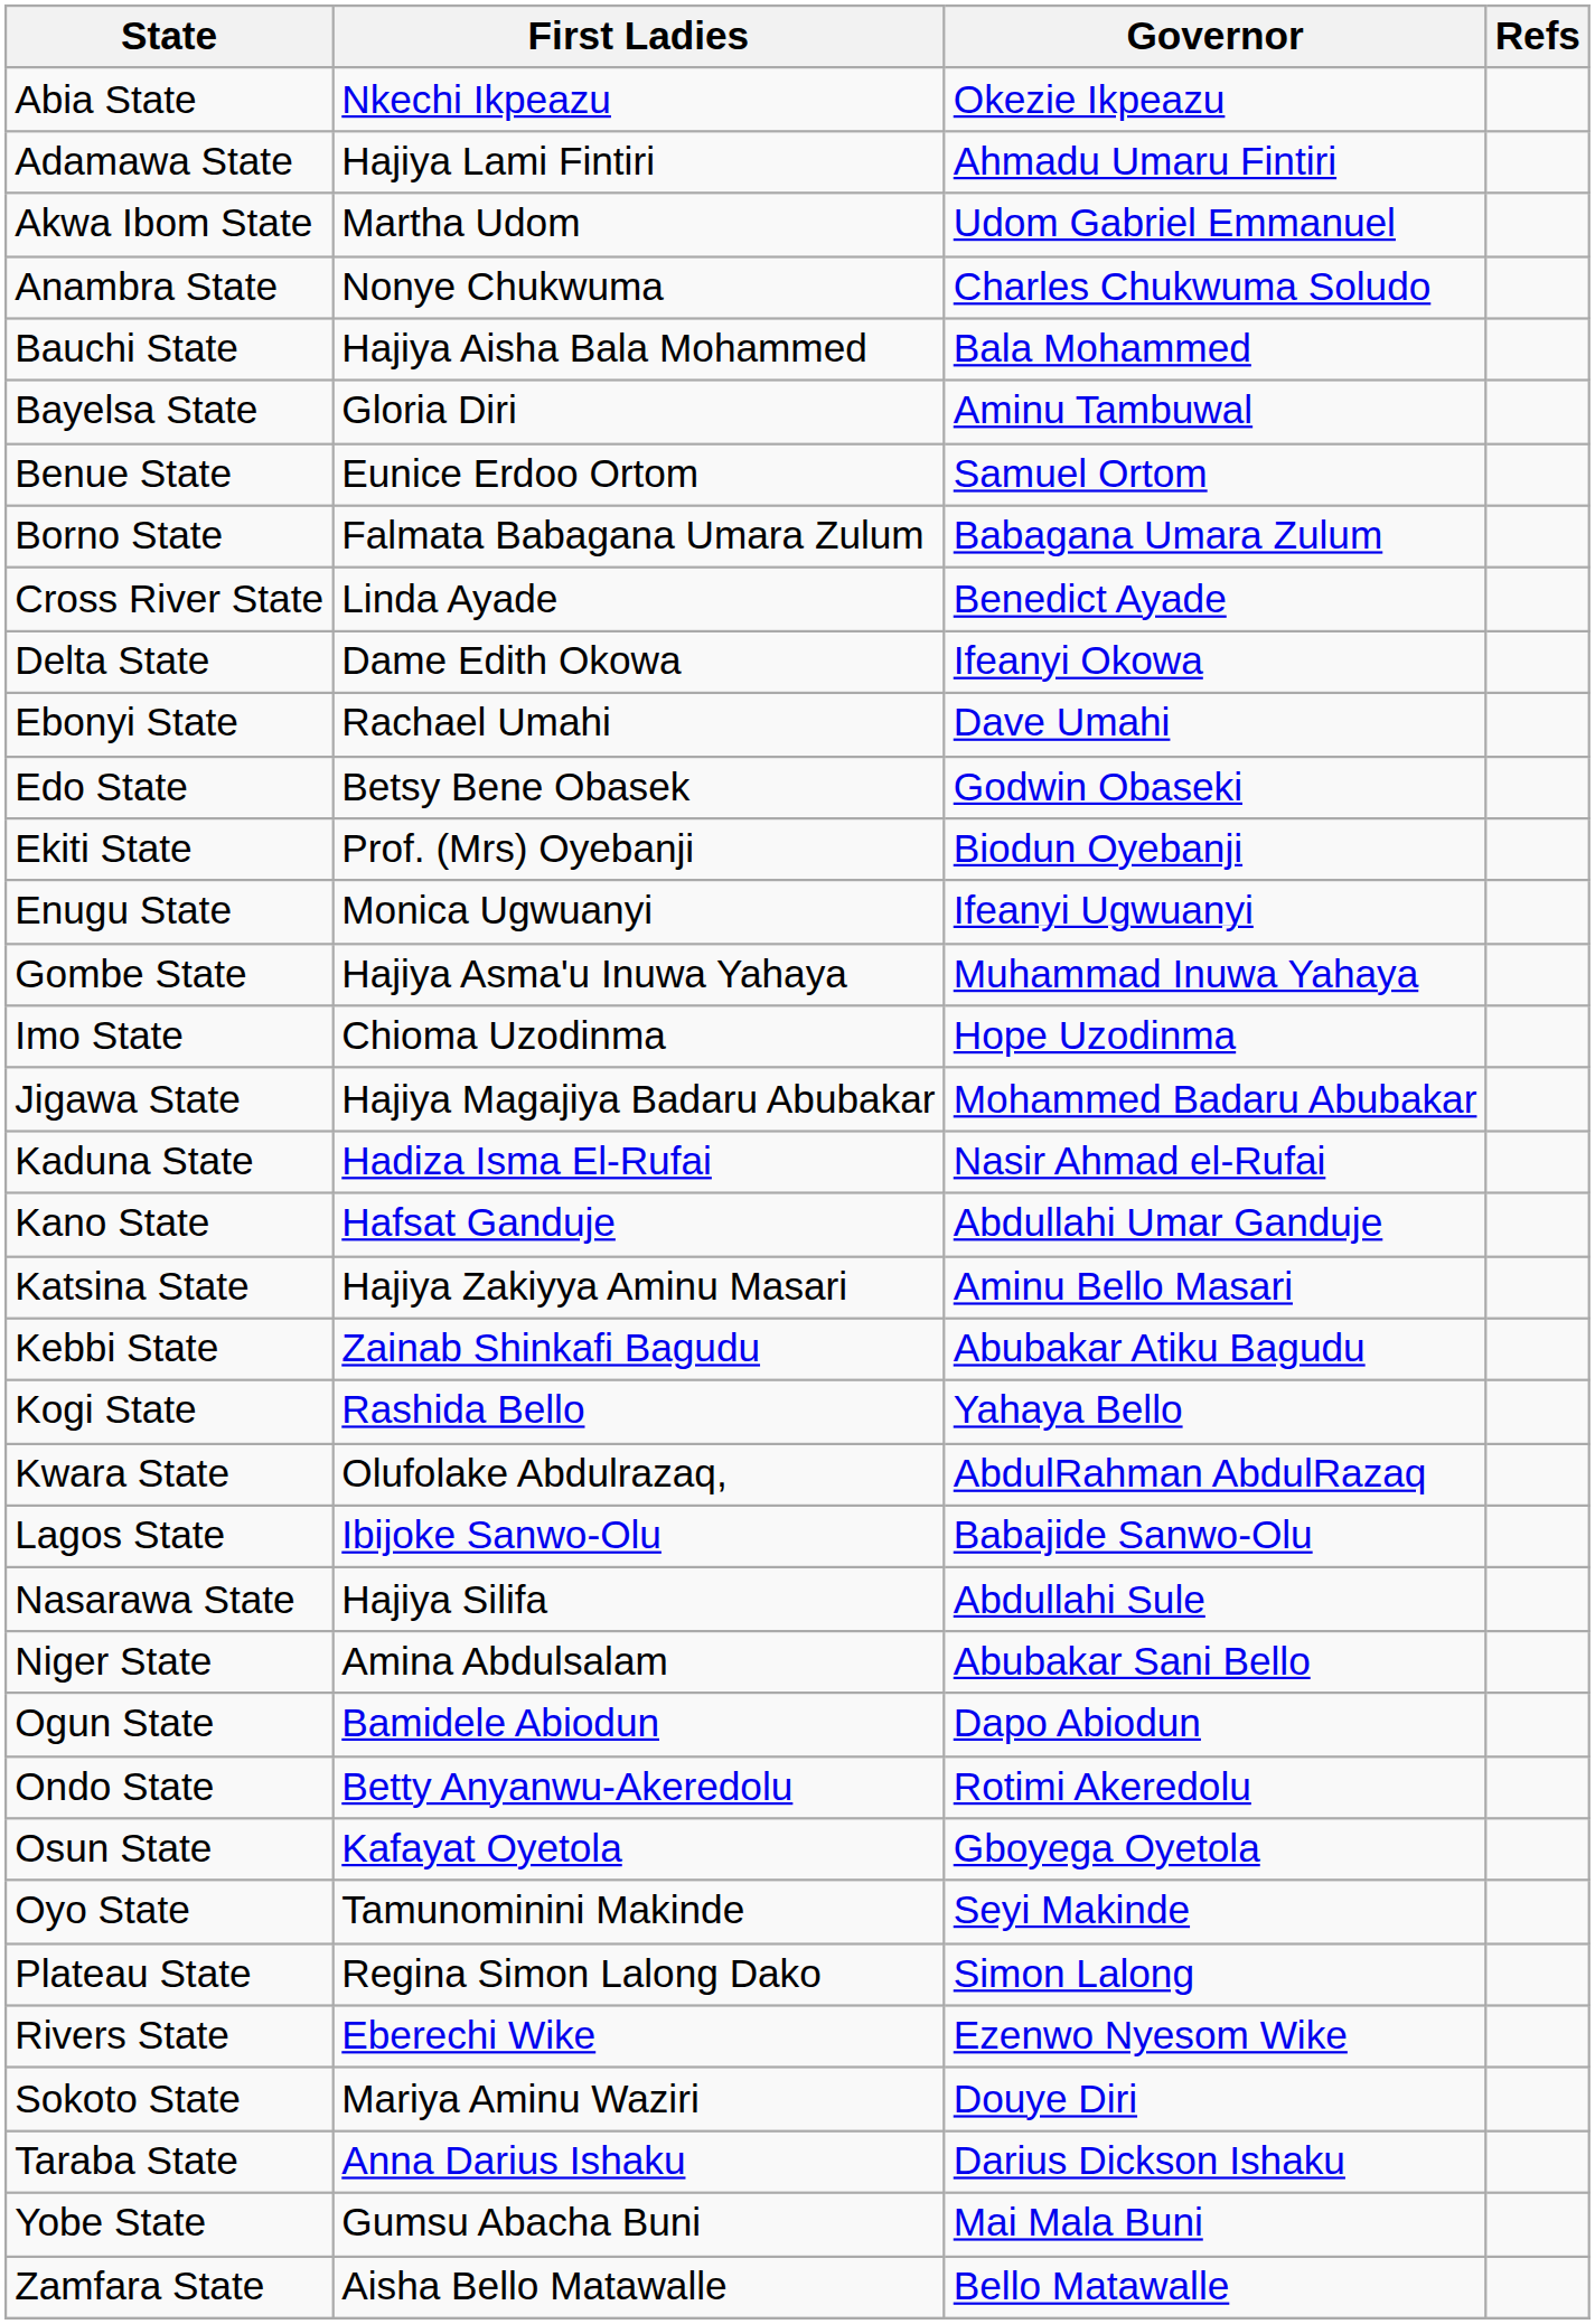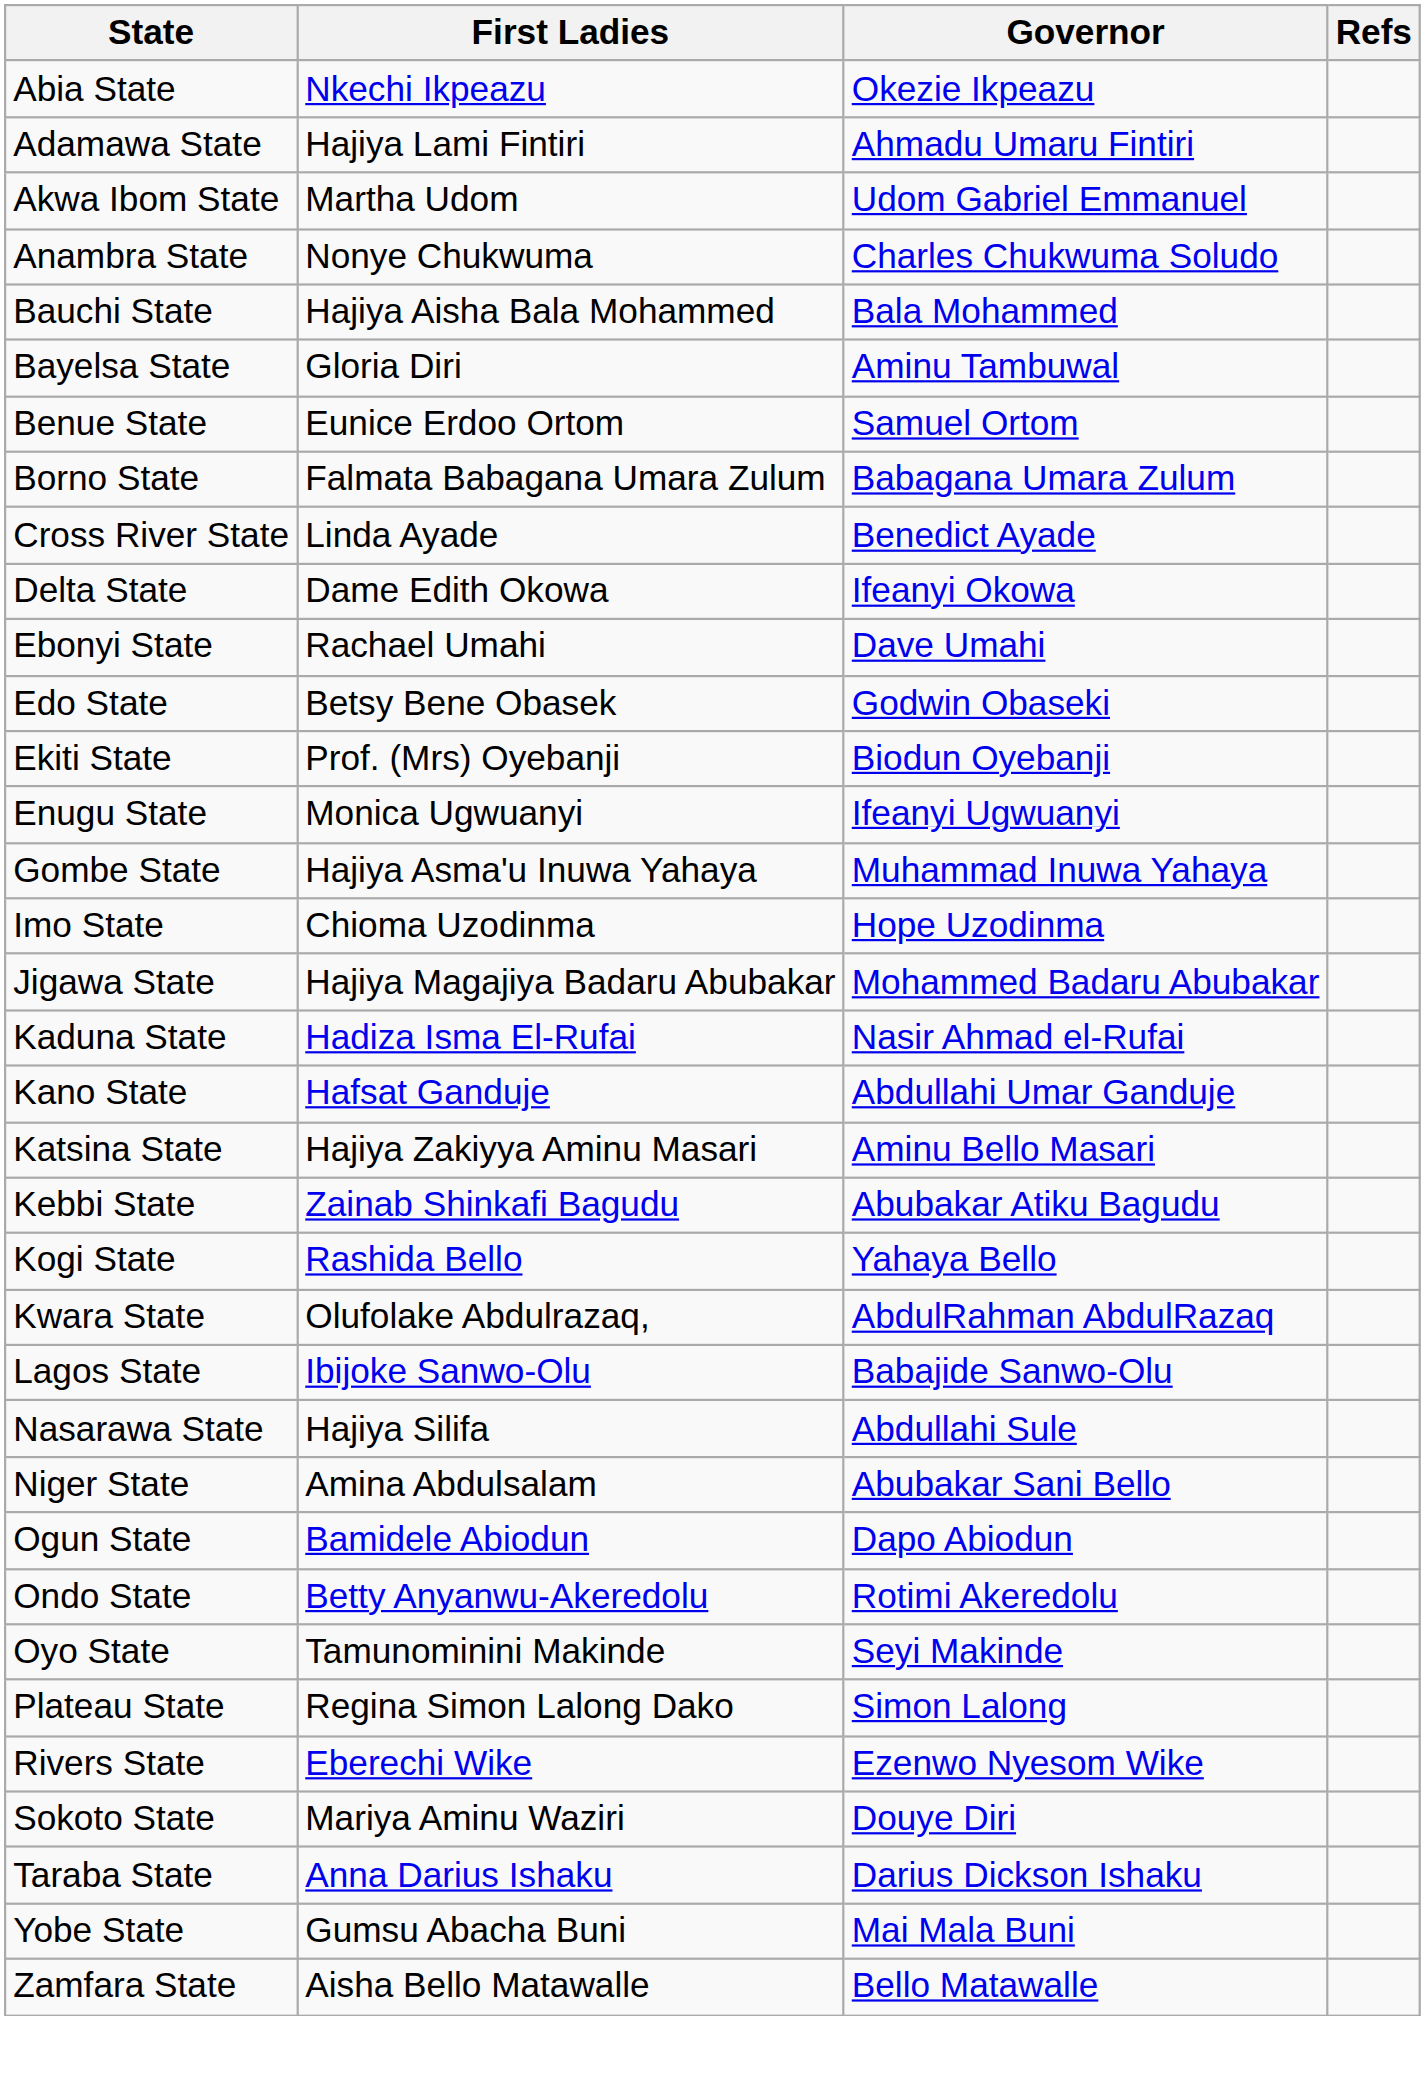- row: Osun State | Kafayat Oyetola | Gboyega Oyetola
